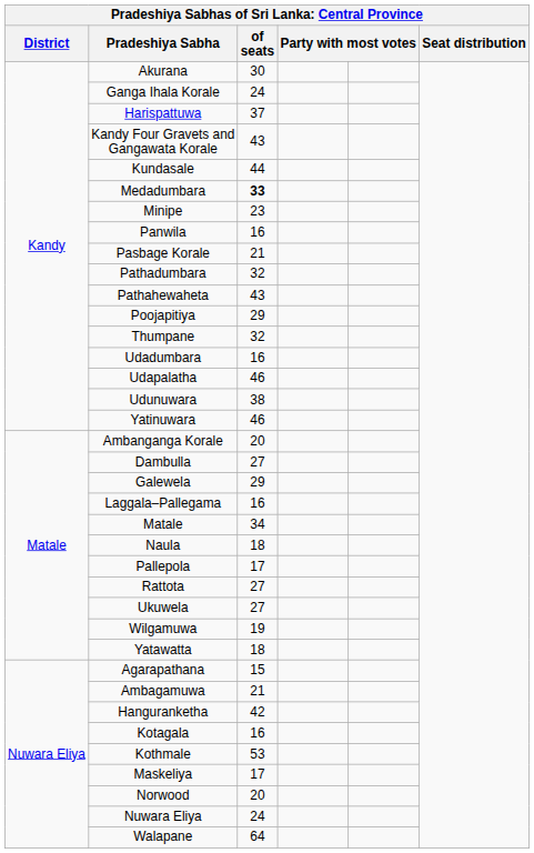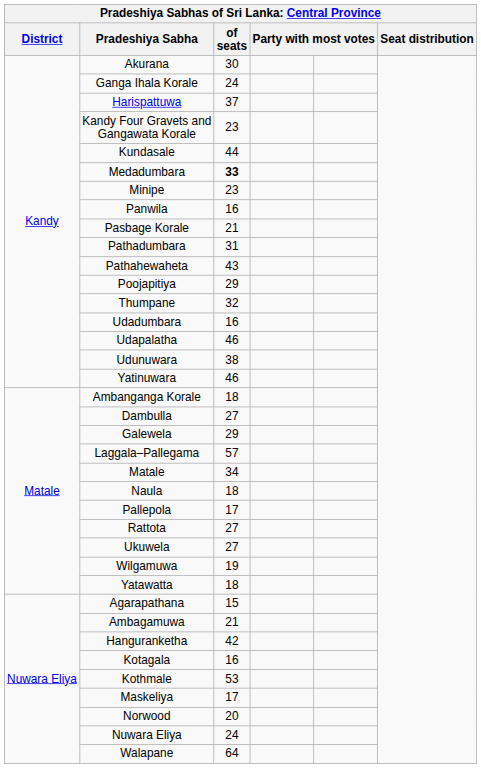Kandy Four Gravets and Gangawata Korale | of seats: 43 -> 23
Pathadumbara | of seats: 32 -> 31
Ambanganga Korale | of seats: 20 -> 18
Laggala–Pallegama | of seats: 16 -> 57
